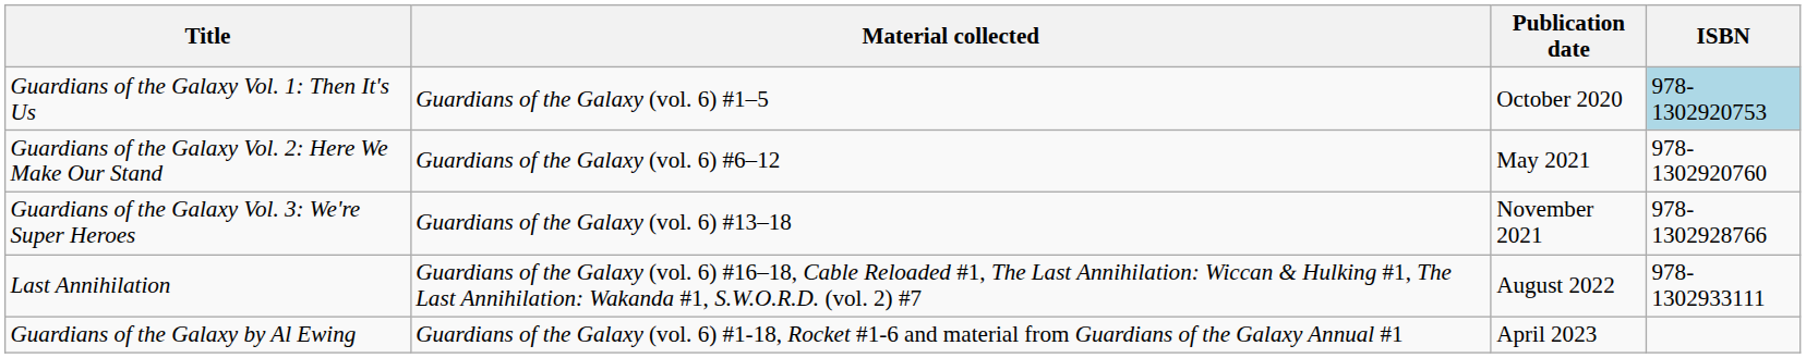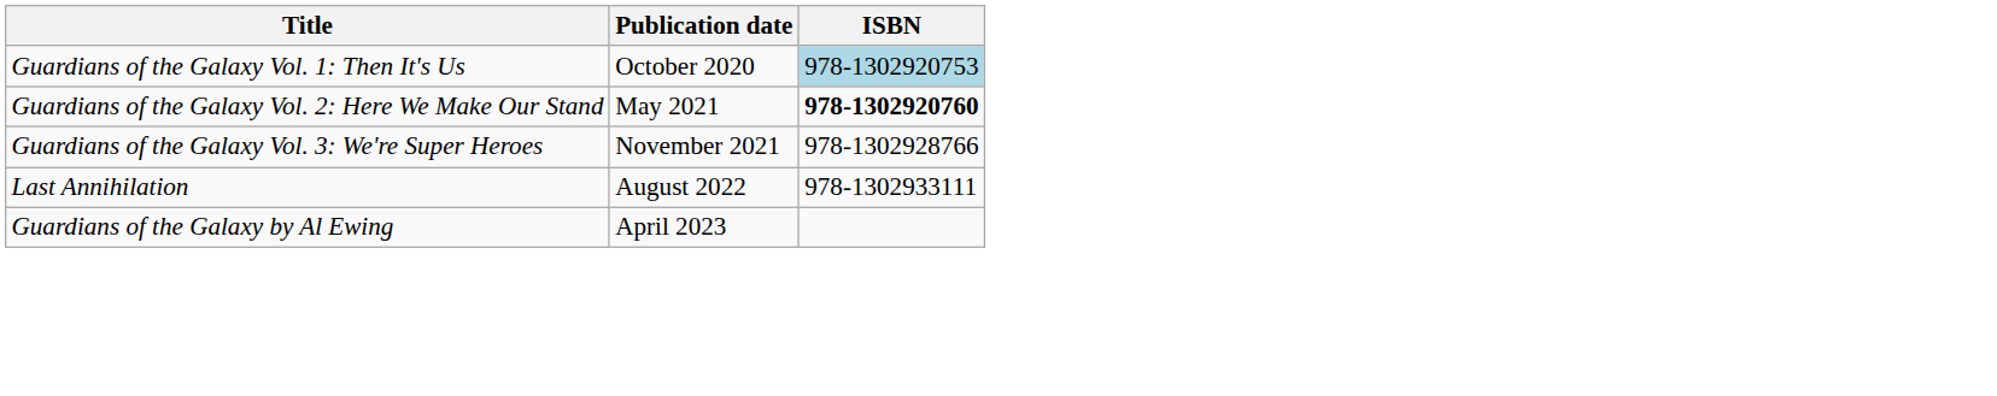- column: Material collected | Guardians of the Galaxy (vol. 6) #1–5 | Guardians of the Galaxy (vol. 6) #6–12 | Guardians of the Galaxy (vol. 6) #13–18 | Guardians of the Galaxy (vol. 6) #16–18, Cable Reloaded #1, The Last Annihilation: Wiccan & Hulking #1, The Last Annihilation: Wakanda #1, S.W.O.R.D. (vol. 2) #7 | Guardians of the Galaxy (vol. 6) #1-18, Rocket #1-6 and material from Guardians of the Galaxy Annual #1
Guardians of the Galaxy Vol. 2: Here We Make Our Stand | ISBN: normal -> bold
